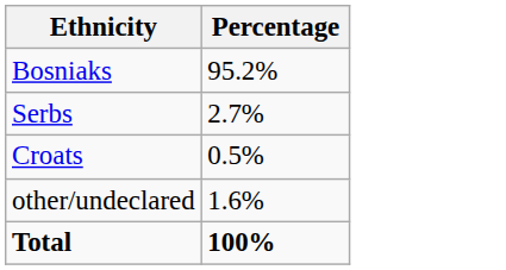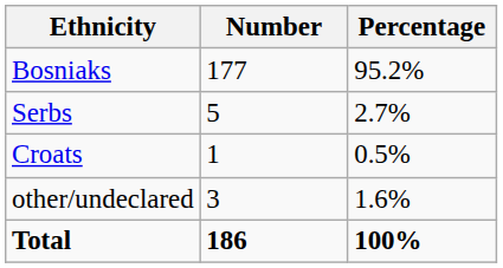+ column: Number | 177 | 5 | 1 | 3 | 186
